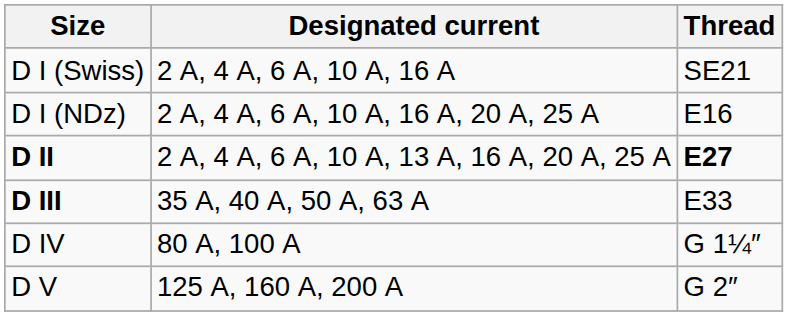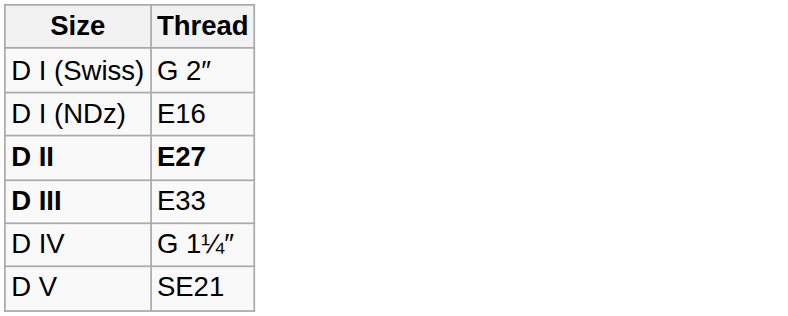- column: Designated current | 2 A, 4 A, 6 A, 10 A, 16 A | 2 A, 4 A, 6 A, 10 A, 16 A, 20 A, 25 A | 2 A, 4 A, 6 A, 10 A, 13 A, 16 A, 20 A, 25 A | 35 A, 40 A, 50 A, 63 A | 80 A, 100 A | 125 A, 160 A, 200 A
D I (Swiss) | Thread: SE21 -> G 2″
D V | Thread: G 2″ -> SE21
